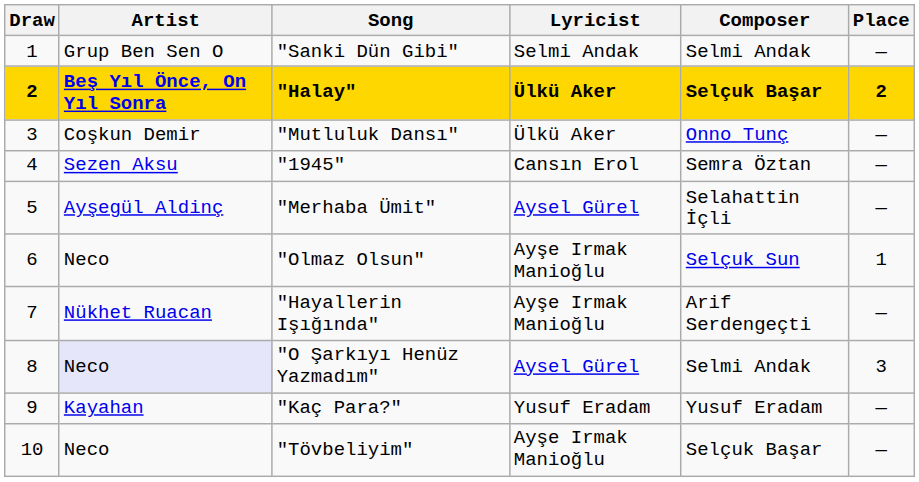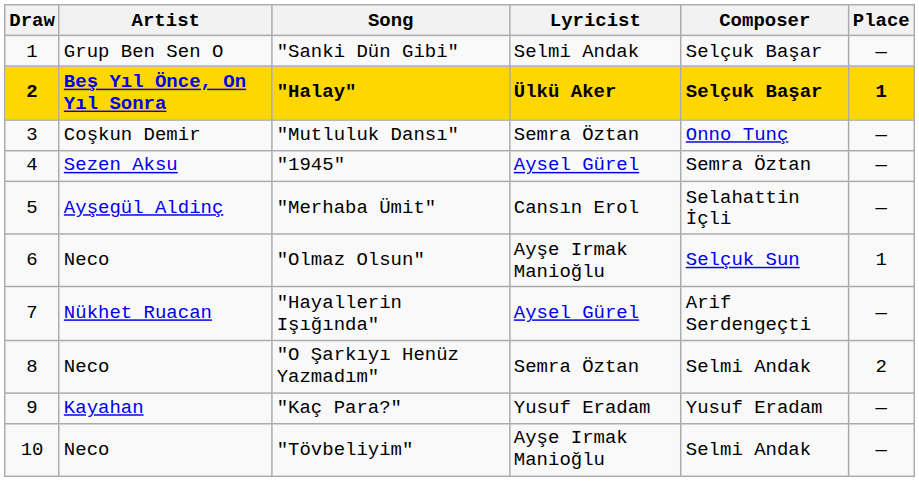"Sanki Dün Gibi" | Composer: Selmi Andak -> Selçuk Başar
"Halay" | Place: 2 -> 1
"Mutluluk Dansı" | Lyricist: Ülkü Aker -> Semra Öztan
"1945" | Lyricist: Cansın Erol -> Aysel Gürel
"Merhaba Ümit" | Lyricist: Aysel Gürel -> Cansın Erol
"Hayallerin Işığında" | Lyricist: Ayşe Irmak Manioğlu -> Aysel Gürel
"O Şarkıyı Henüz Yazmadım" | Artist: lavender background -> no background
"O Şarkıyı Henüz Yazmadım" | Lyricist: Aysel Gürel -> Semra Öztan
"O Şarkıyı Henüz Yazmadım" | Place: 3 -> 2
"Tövbeliyim" | Composer: Selçuk Başar -> Selmi Andak
